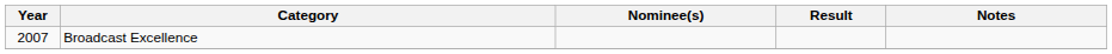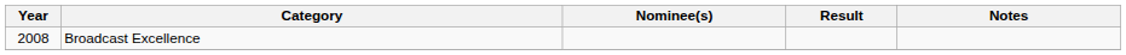Broadcast Excellence | Year: 2007 -> 2008
